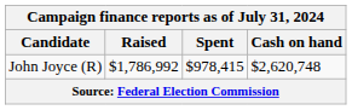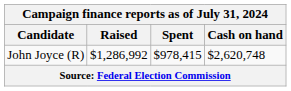John Joyce (R) | Raised: $1,786,992 -> $1,286,992
